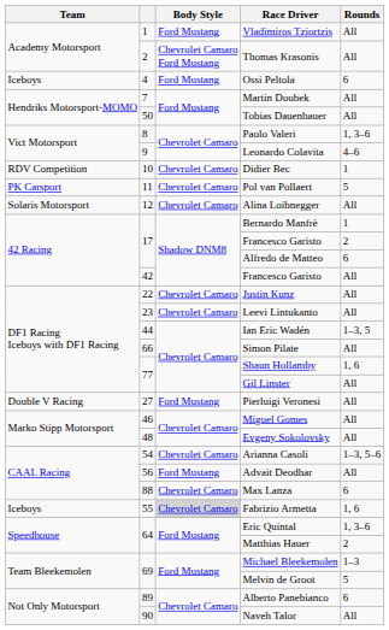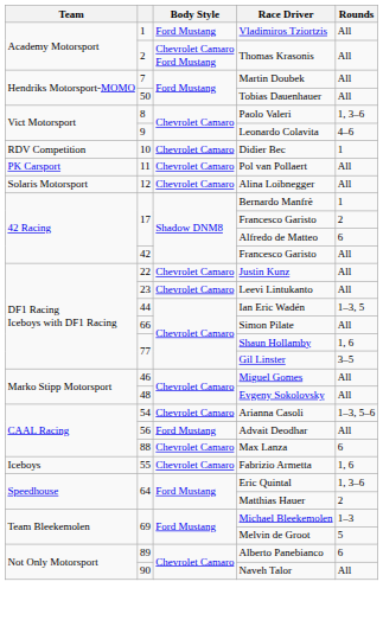- row: Iceboys | 4 | Ford Mustang | Ossi Peltola | 6
Pol van Pollaert | Rounds: 5 -> All
Gil Linster | Rounds: All -> 3–5
- row: Double V Racing | 27 | Ford Mustang | Pierluigi Veronesi | All
Fabrizio Armetta | Body Style: lightgrey background -> no background
